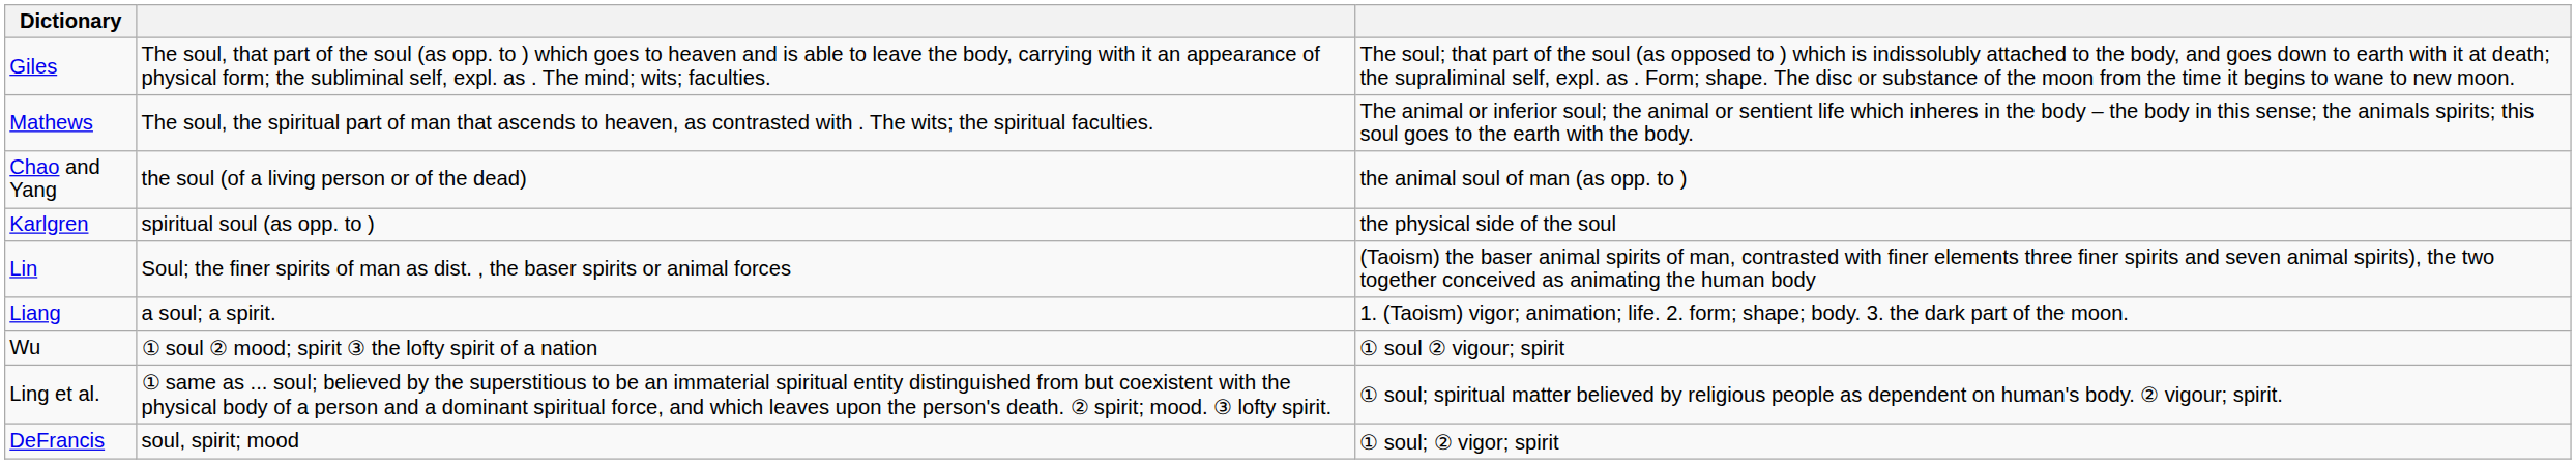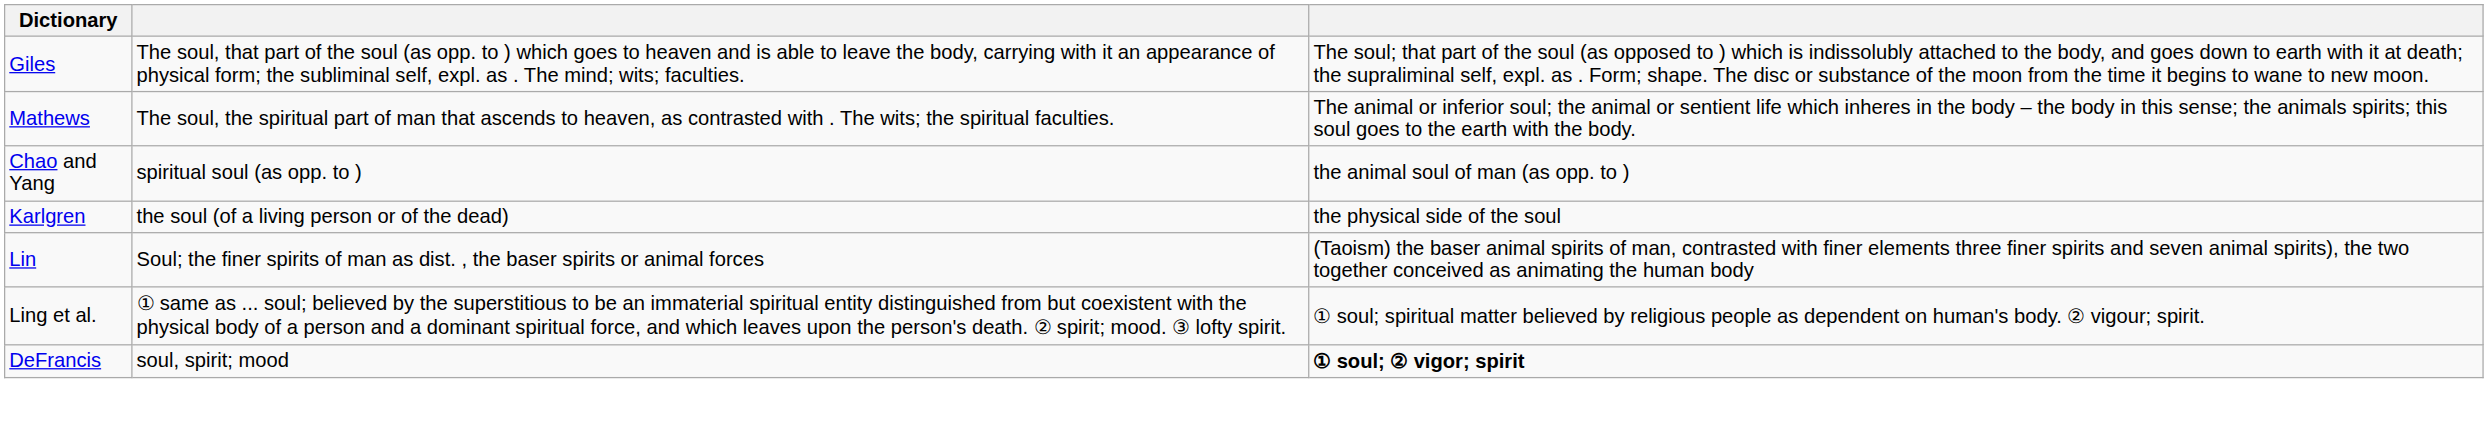Chao and Yang | column 2: the soul (of a living person or of the dead) -> spiritual soul (as opp. to )
Karlgren | column 2: spiritual soul (as opp. to ) -> the soul (of a living person or of the dead)
- row: Liang | a soul; a spirit. | 1. (Taoism) vigor; animation; life. 2. form; shape; body. 3. the dark part of the moon.
- row: Wu | ① soul ② mood; spirit ③ the lofty spirit of a nation | ① soul ② vigour; spirit
DeFrancis | column 3: normal -> bold
